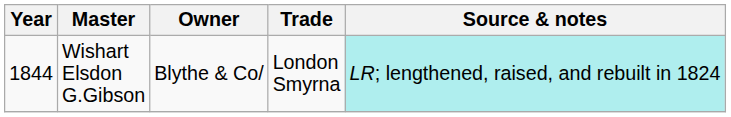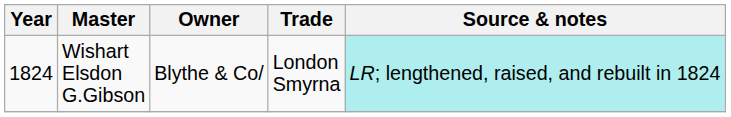Wishart Elsdon G.Gibson | Year: 1844 -> 1824
